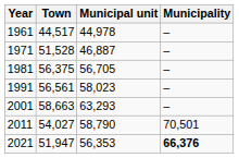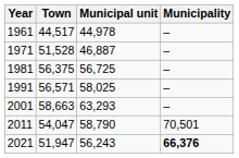1981 | Municipal unit: 56,705 -> 56,725
1991 | Town: 56,561 -> 56,571
1991 | Municipal unit: 58,023 -> 58,025
2011 | Town: 54,027 -> 54,047
2021 | Municipal unit: 56,353 -> 56,243
